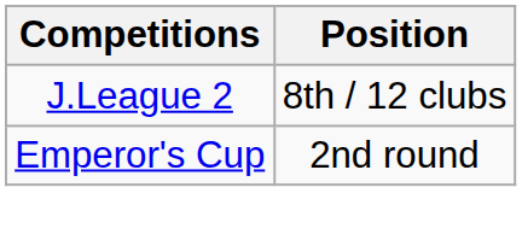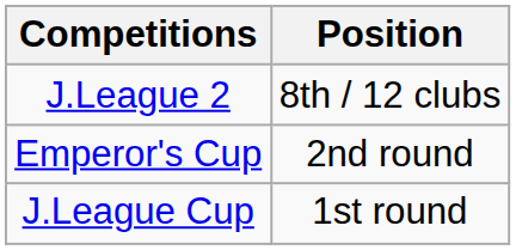+ row: J.League Cup | 1st round
